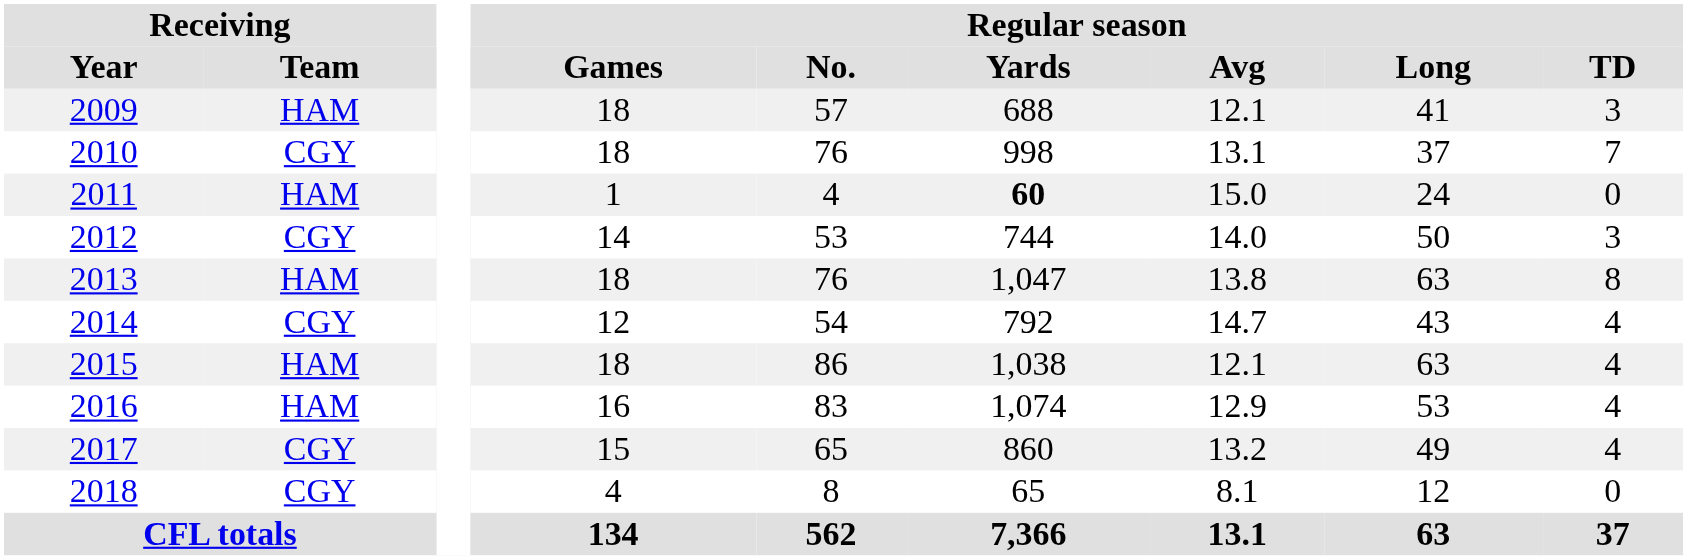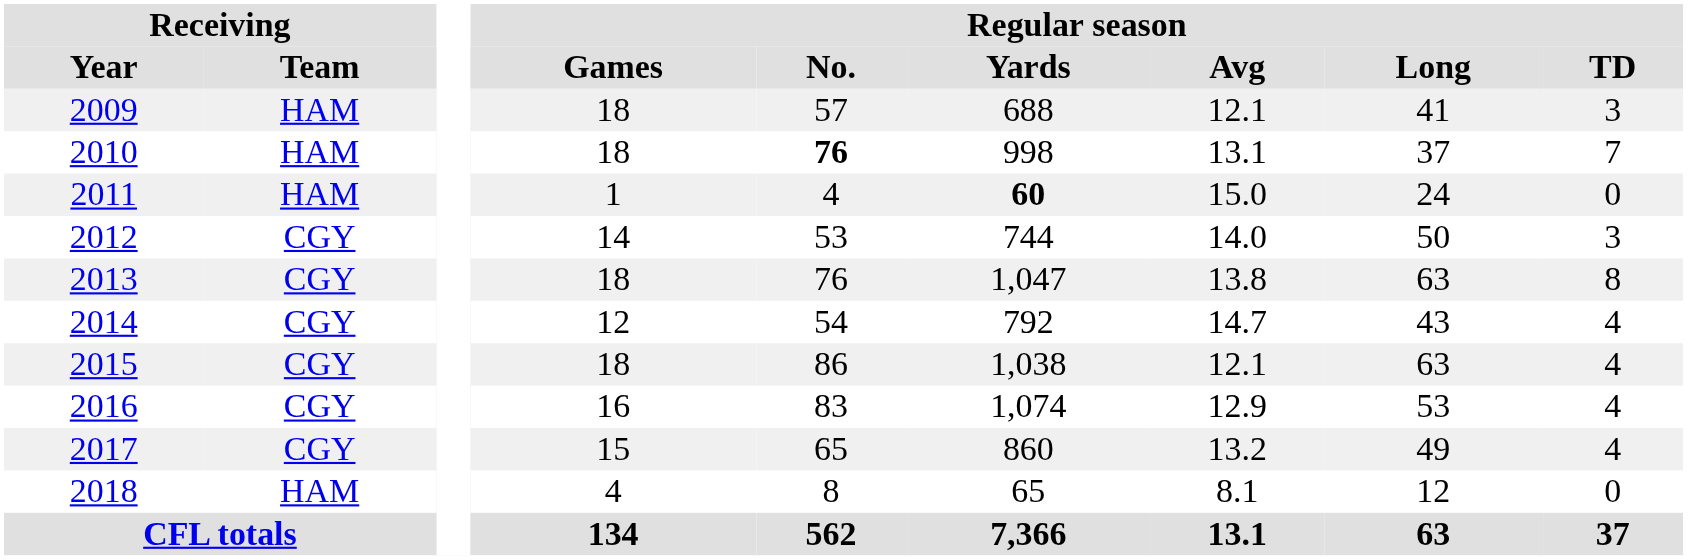2010 | Receiving / Team: CGY -> HAM
2010 | Regular season / No.: normal -> bold
2013 | Receiving / Team: HAM -> CGY
2015 | Receiving / Team: HAM -> CGY
2016 | Receiving / Team: HAM -> CGY
2018 | Receiving / Team: CGY -> HAM
